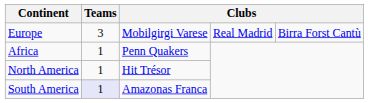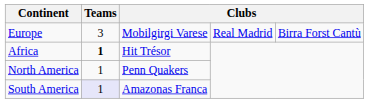Africa | Teams: normal -> bold
Africa | column 3: Penn Quakers -> Hit Trésor
North America | column 3: Hit Trésor -> Penn Quakers
